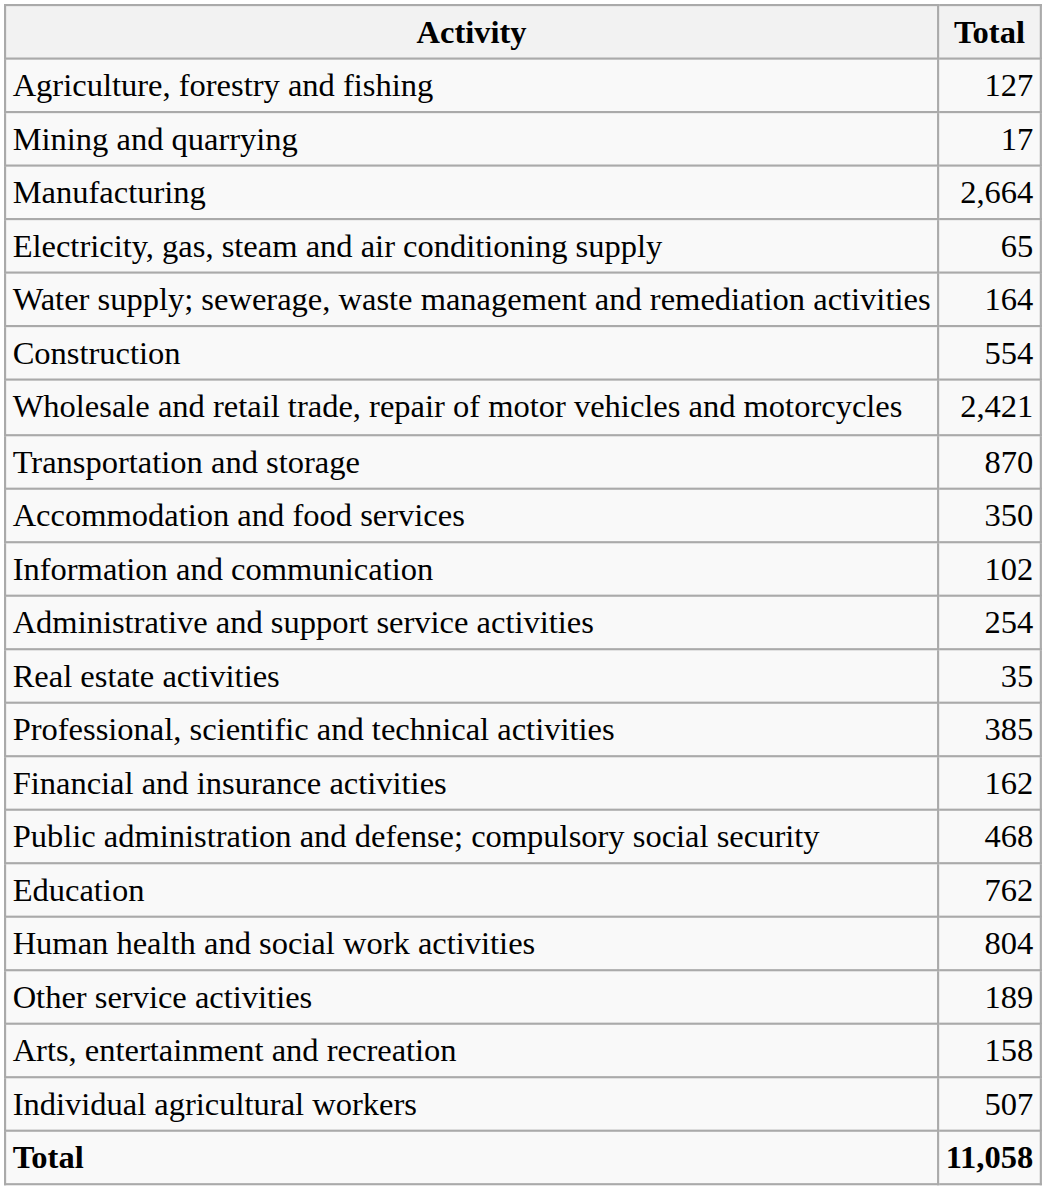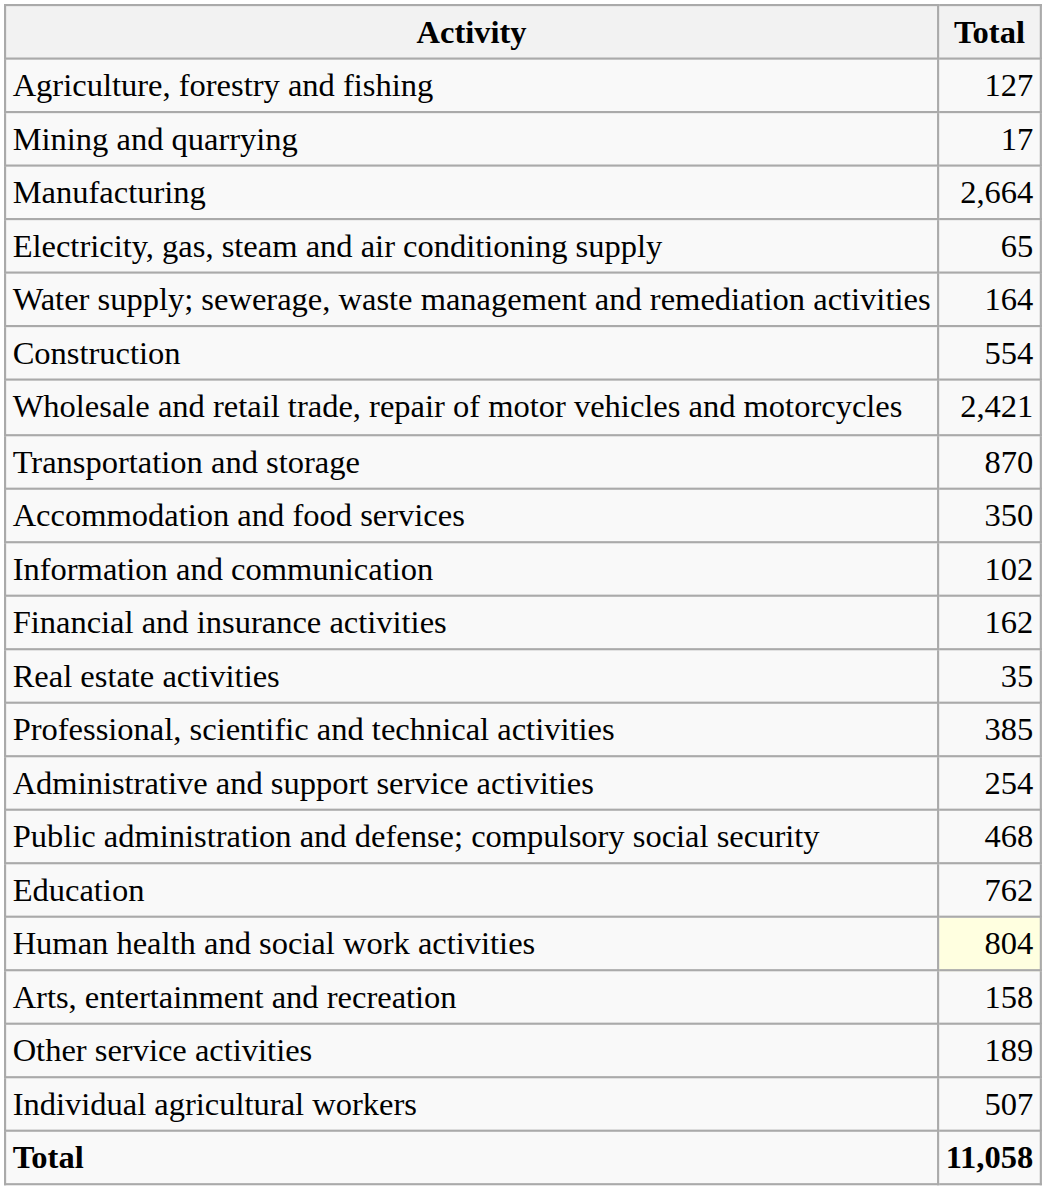rows swapped: Financial and insurance activities <-> Administrative and support service activities
Human health and social work activities | Total: no background -> lightyellow background
rows swapped: Arts, entertainment and recreation <-> Other service activities
